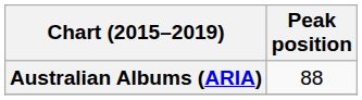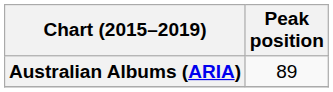Australian Albums (ARIA) | Peak position: 88 -> 89
